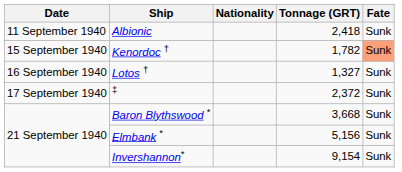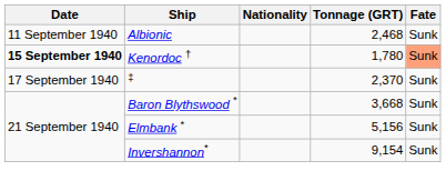Albionic | Tonnage (GRT): 2,418 -> 2,468
Kenordoc † | Date: normal -> bold
Kenordoc † | Tonnage (GRT): 1,782 -> 1,780
- row: 16 September 1940 | Lotos † | 1,327 | Sunk
‡ | Tonnage (GRT): 2,372 -> 2,370
